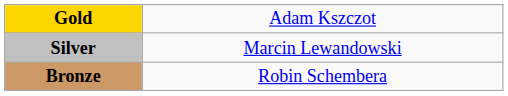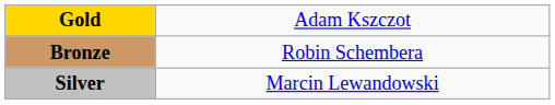rows swapped: Silver <-> Bronze
